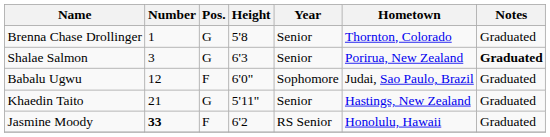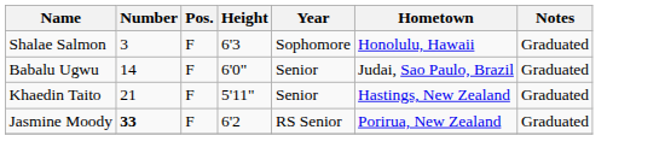- row: Brenna Chase Drollinger | 1 | G | 5'8 | Senior | Thornton, Colorado | Graduated
Shalae Salmon | Pos.: G -> F
Shalae Salmon | Year: Senior -> Sophomore
Shalae Salmon | Hometown: Porirua, New Zealand -> Honolulu, Hawaii
Shalae Salmon | Notes: bold -> normal
Babalu Ugwu | Number: 12 -> 14
Babalu Ugwu | Year: Sophomore -> Senior
Khaedin Taito | Pos.: G -> F
Jasmine Moody | Hometown: Honolulu, Hawaii -> Porirua, New Zealand
